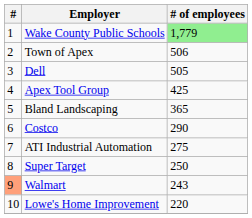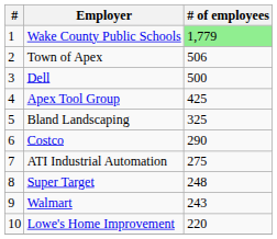Dell | # of employees: 505 -> 500
Bland Landscaping | # of employees: 365 -> 325
Super Target | # of employees: 250 -> 248
Walmart | #: lightsalmon background -> no background
